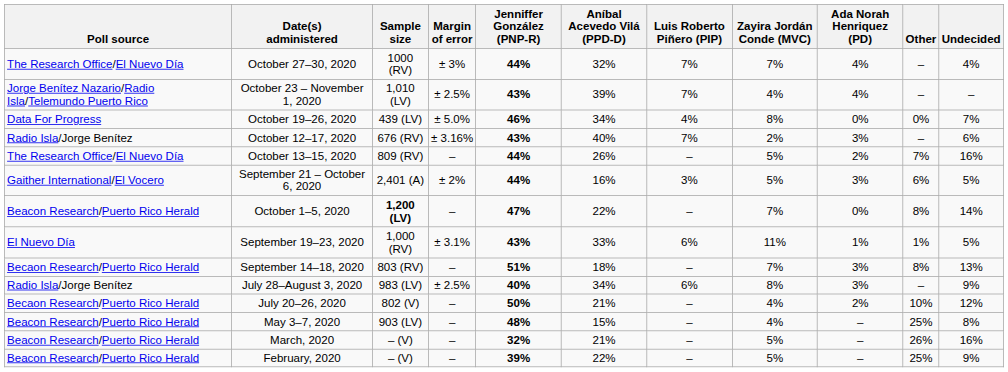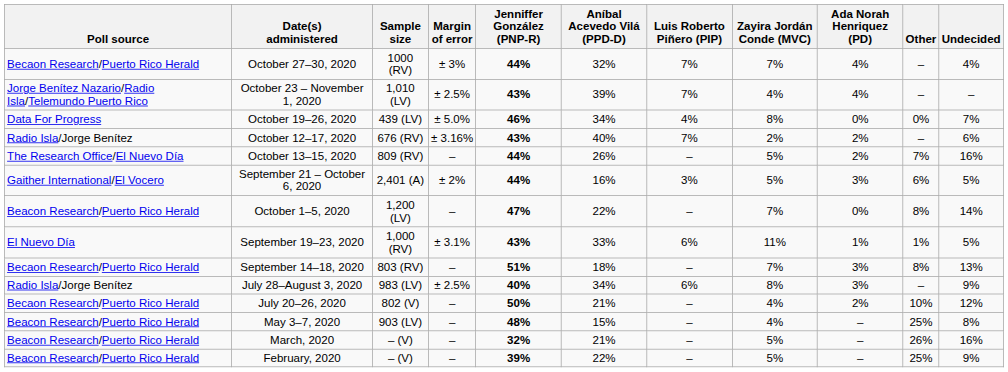October 27–30, 2020 | Poll source: The Research Office/El Nuevo Día -> Becaon Research/Puerto Rico Herald
October 12–17, 2020 | Ada Norah Henriquez (PD): 3% -> 2%
October 1–5, 2020 | Sample size: bold -> normal
